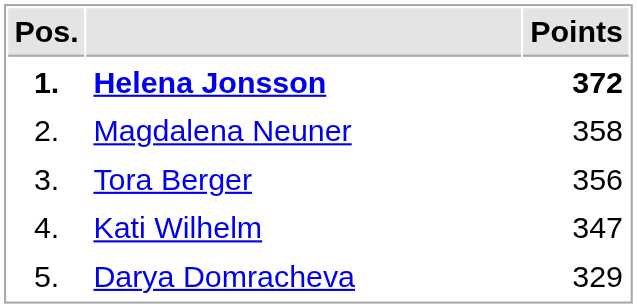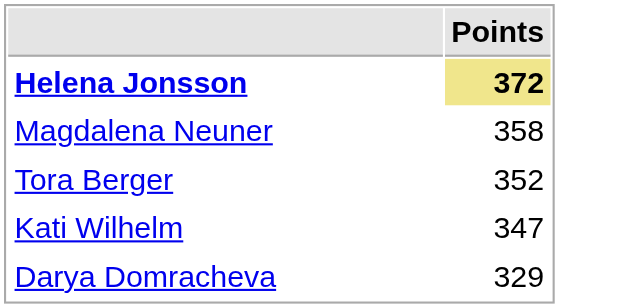- column: Pos. | 1. | 2. | 3. | 4. | 5.
Helena Jonsson | Points: no background -> khaki background
Tora Berger | Points: 356 -> 352
